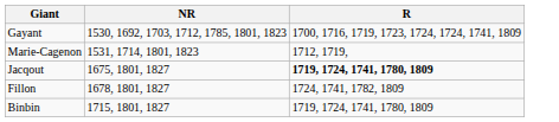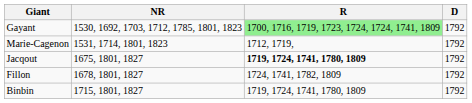+ column: D | 1792 | 1792 | 1792 | 1792 | 1792
Gayant | R: no background -> lightgreen background
